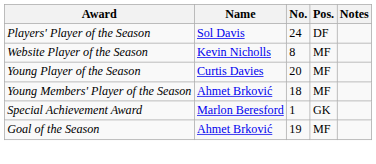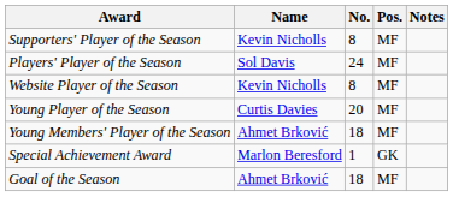+ row: Supporters' Player of the Season | Kevin Nicholls | 8 | MF
Players' Player of the Season | Pos.: DF -> MF
Goal of the Season | No.: 19 -> 18
